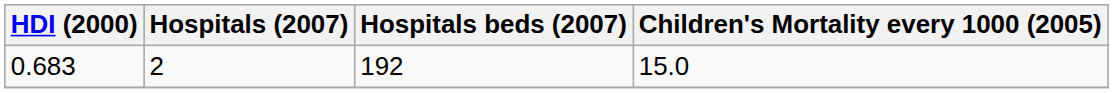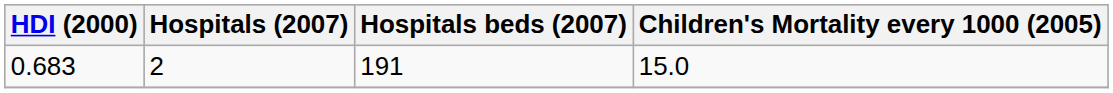0.683 | Hospitals beds (2007): 192 -> 191
